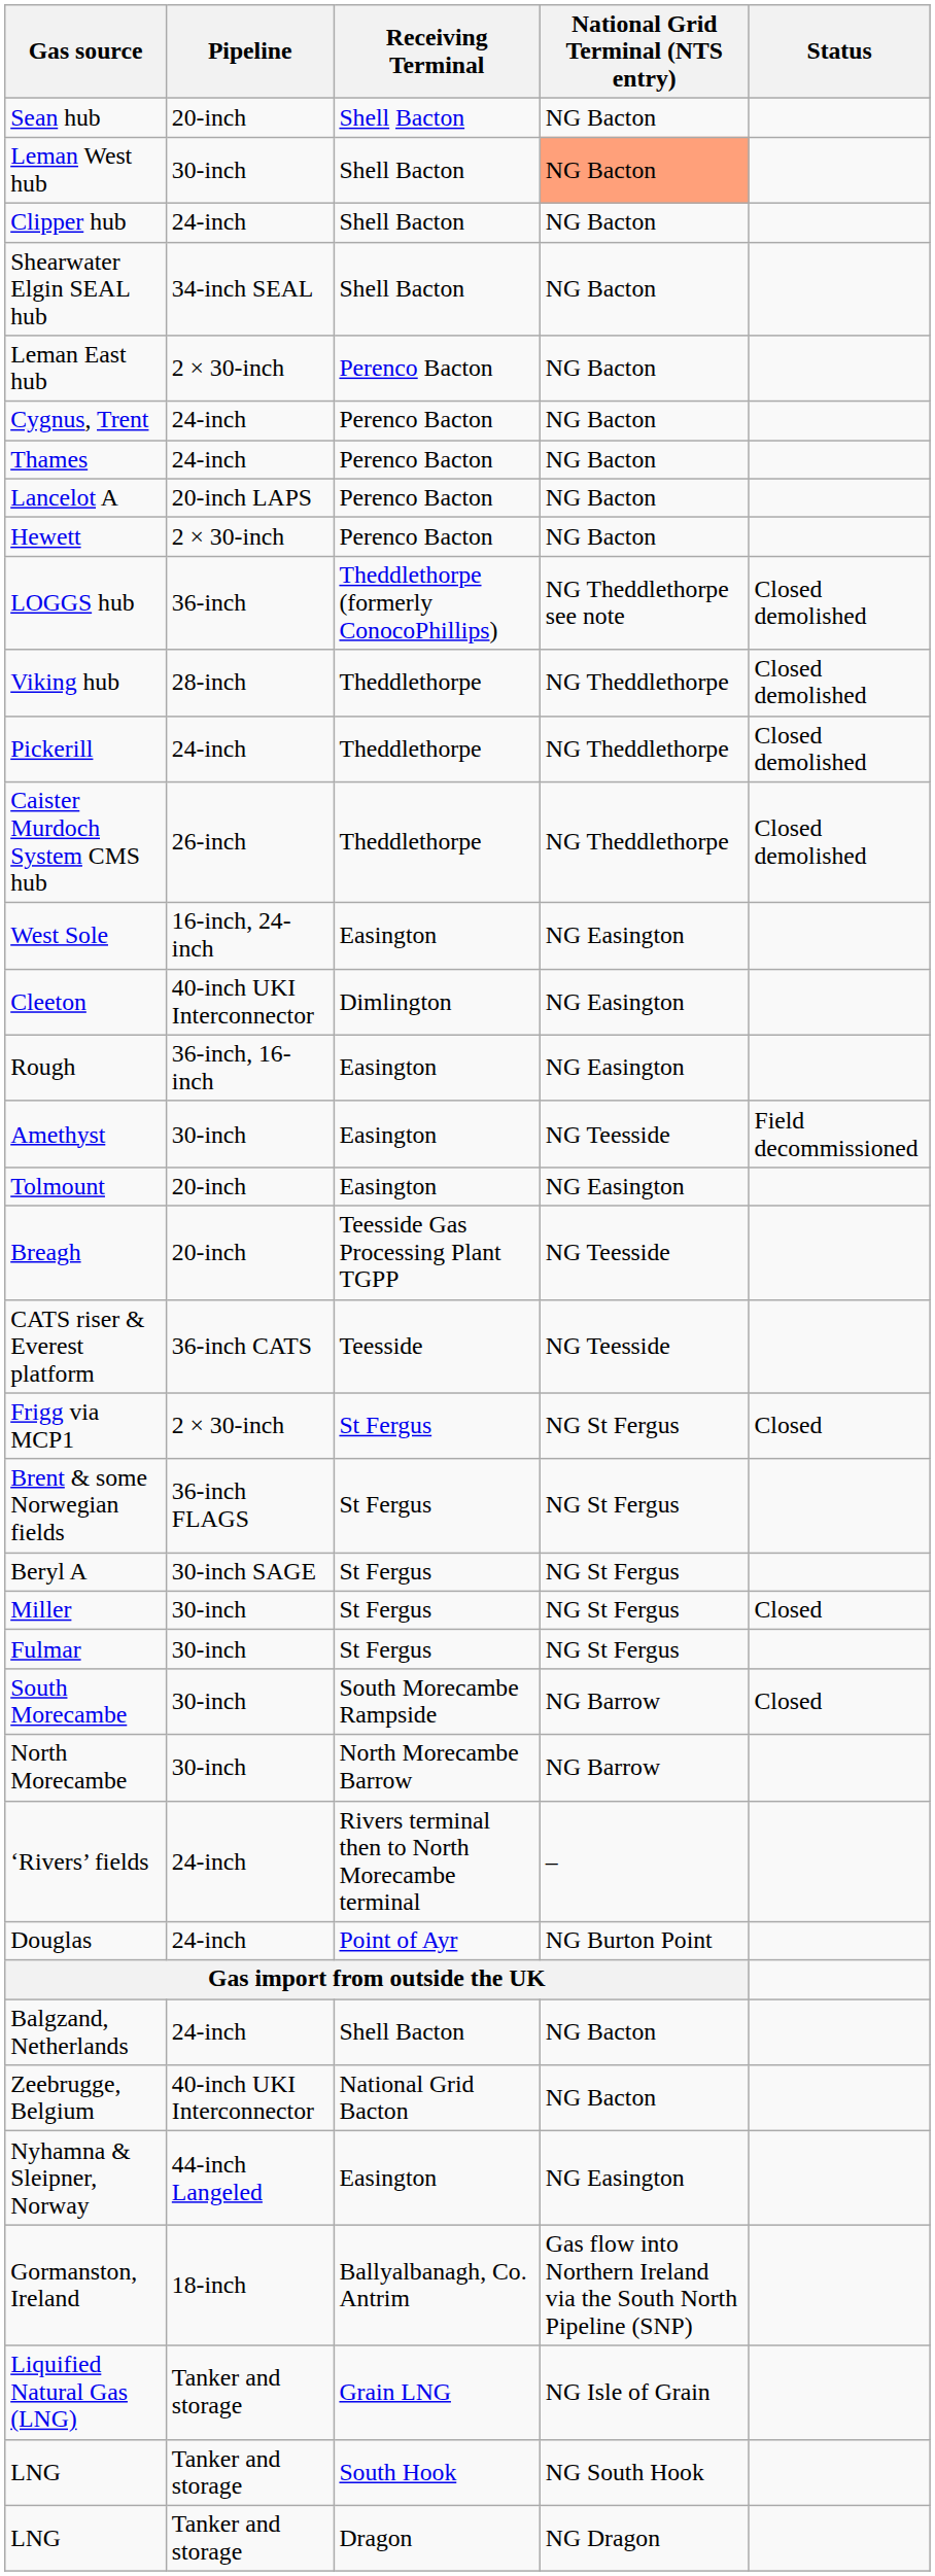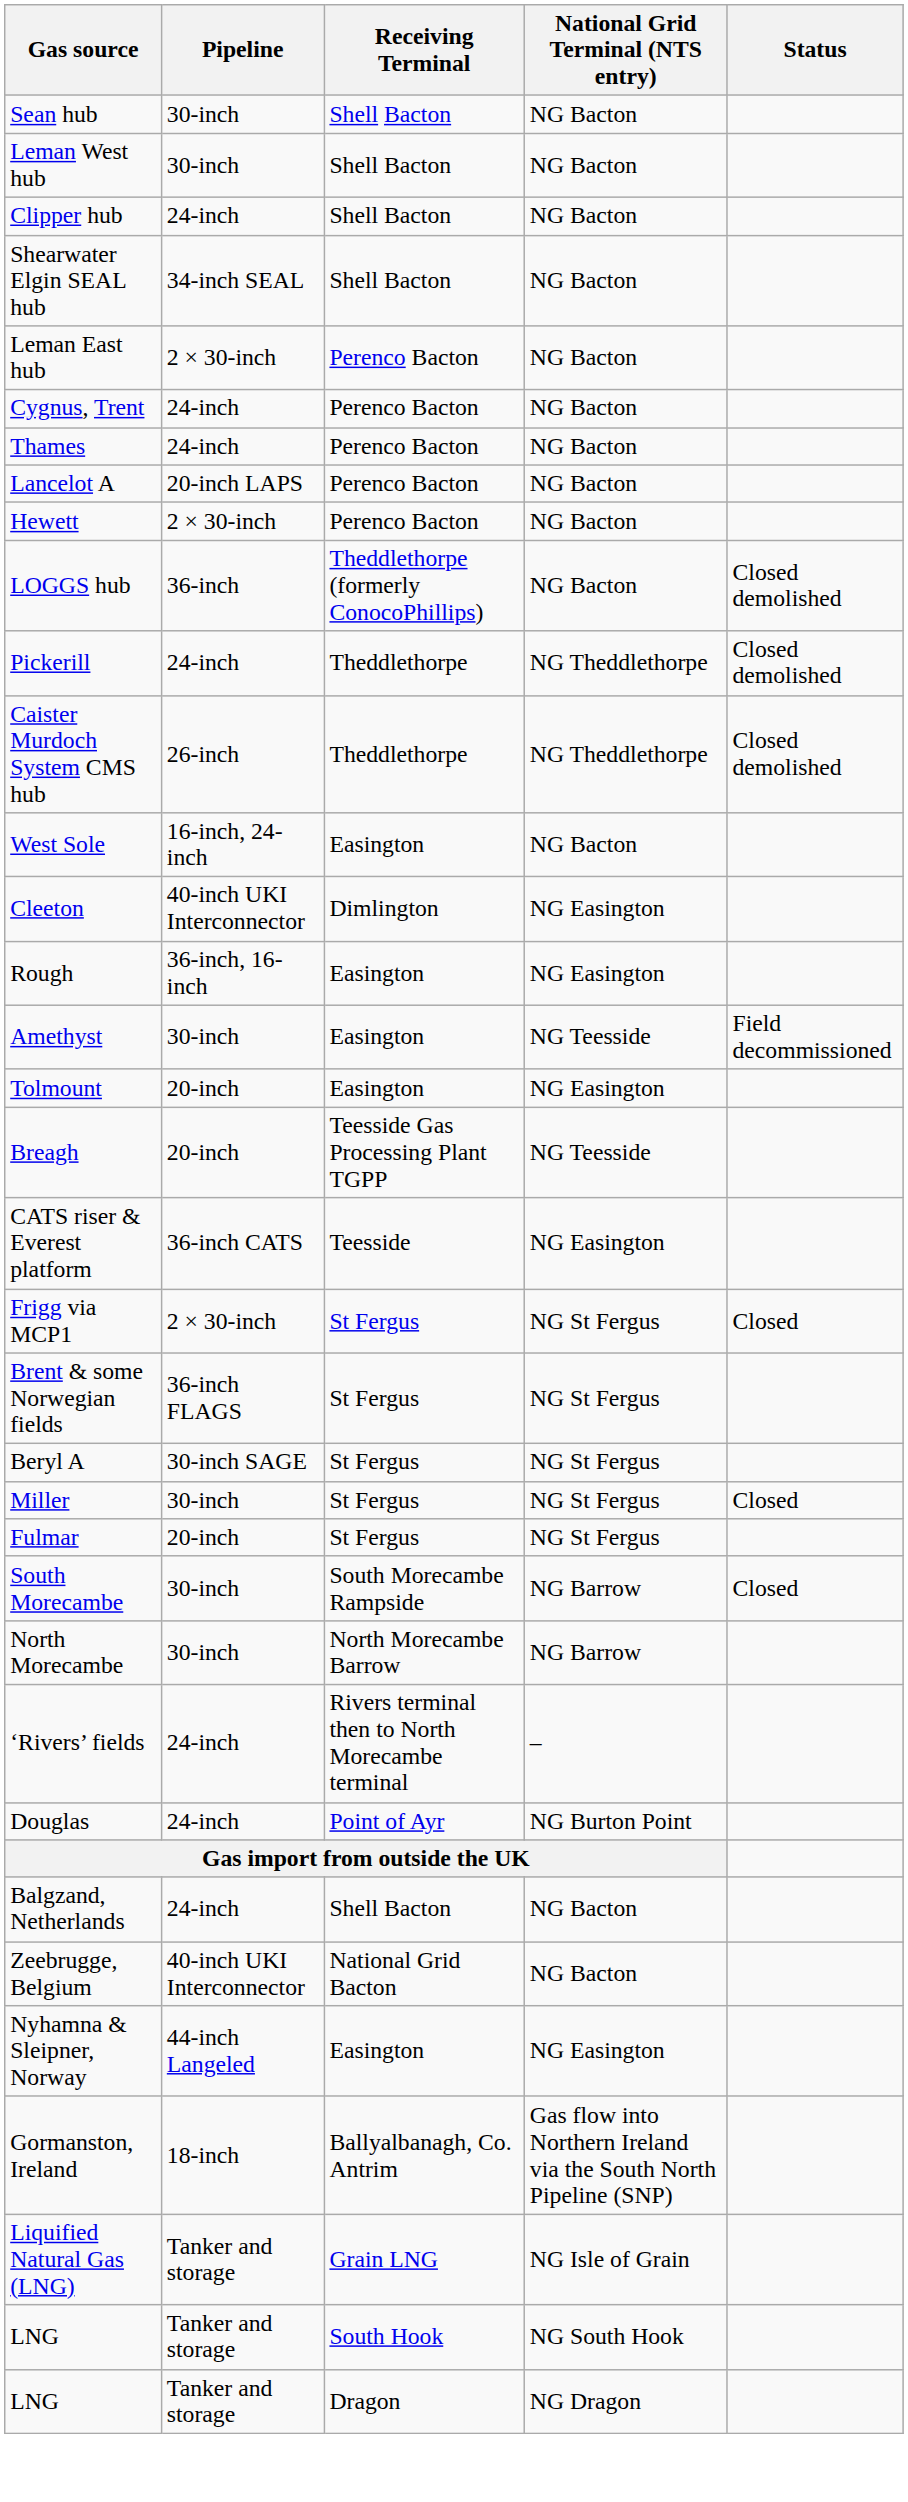Sean hub | Pipeline: 20-inch -> 30-inch
Leman West hub | National Grid Terminal (NTS entry): lightsalmon background -> no background
LOGGS hub | National Grid Terminal (NTS entry): NG Theddlethorpe see note -> NG Bacton
- row: Viking hub | 28-inch | Theddlethorpe | NG Theddlethorpe | Closed demolished
West Sole | National Grid Terminal (NTS entry): NG Easington -> NG Bacton
CATS riser & Everest platform | National Grid Terminal (NTS entry): NG Teesside -> NG Easington
Fulmar | Pipeline: 30-inch -> 20-inch
